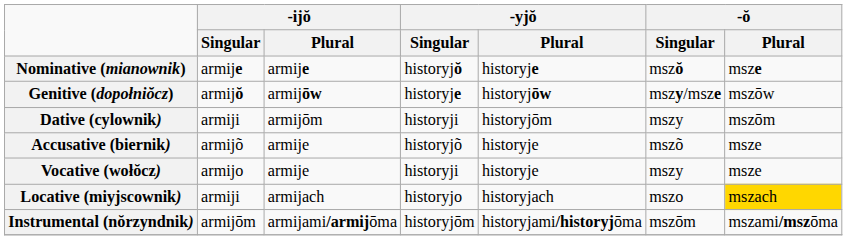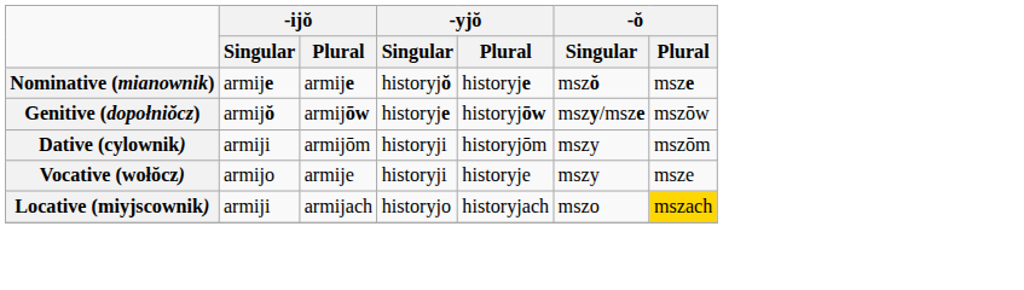- row: Accusative (biernik) | armijõ | armije | historyjõ | historyje | mszõ | msze
- row: Instrumental (nŏrzyndnik) | armijōm | armijami/armijōma | historyjōm | historyjami/historyjōma | mszōm | mszami/mszōma
